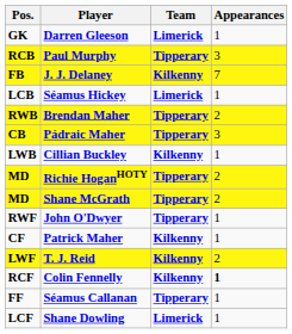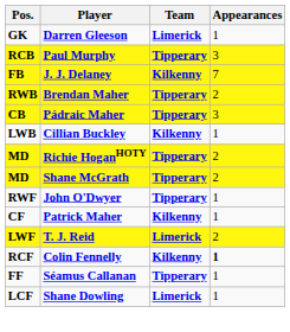- row: LCB | Séamus Hickey | Limerick | 1
T. J. Reid | Team: Kilkenny -> Limerick
